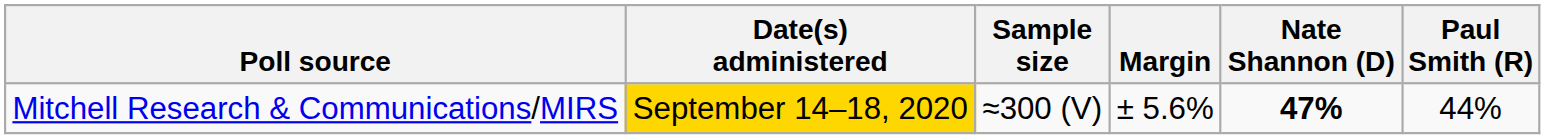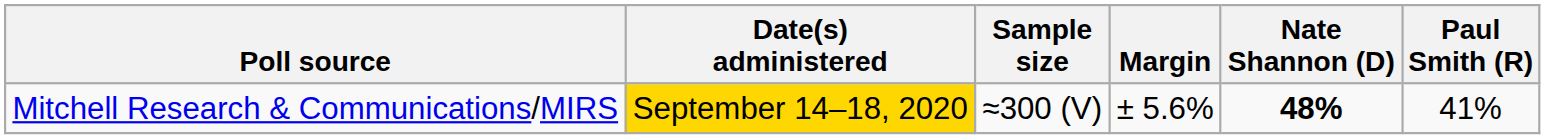Mitchell Research & Communications/MIRS | Nate Shannon (D): 47% -> 48%
Mitchell Research & Communications/MIRS | Paul Smith (R): 44% -> 41%
